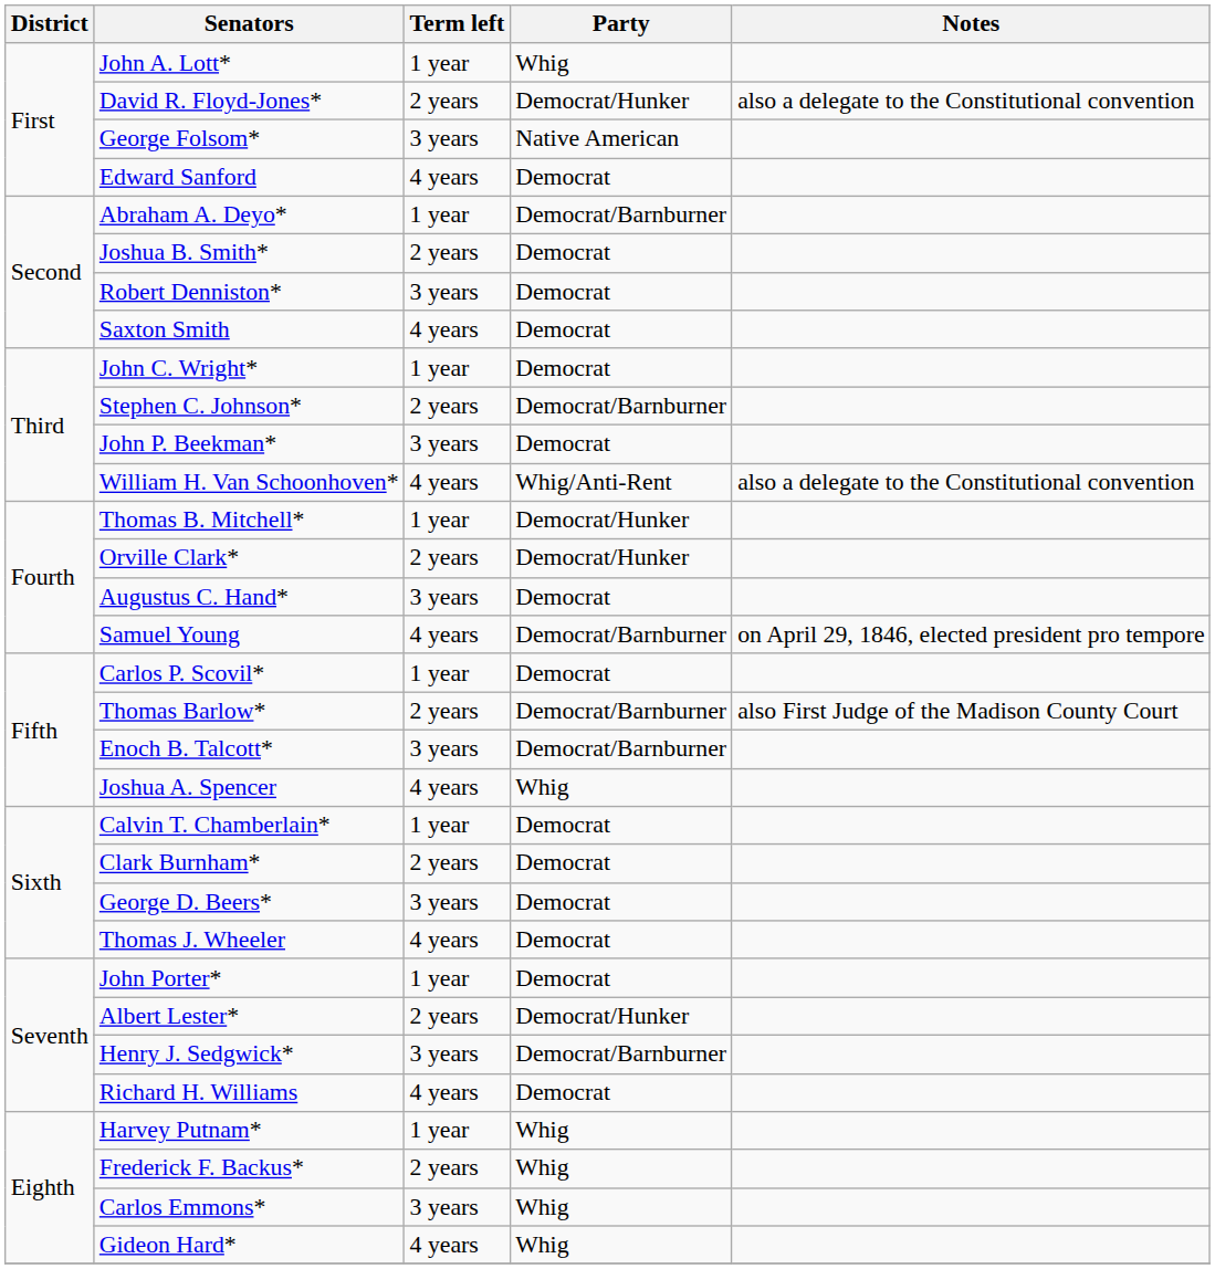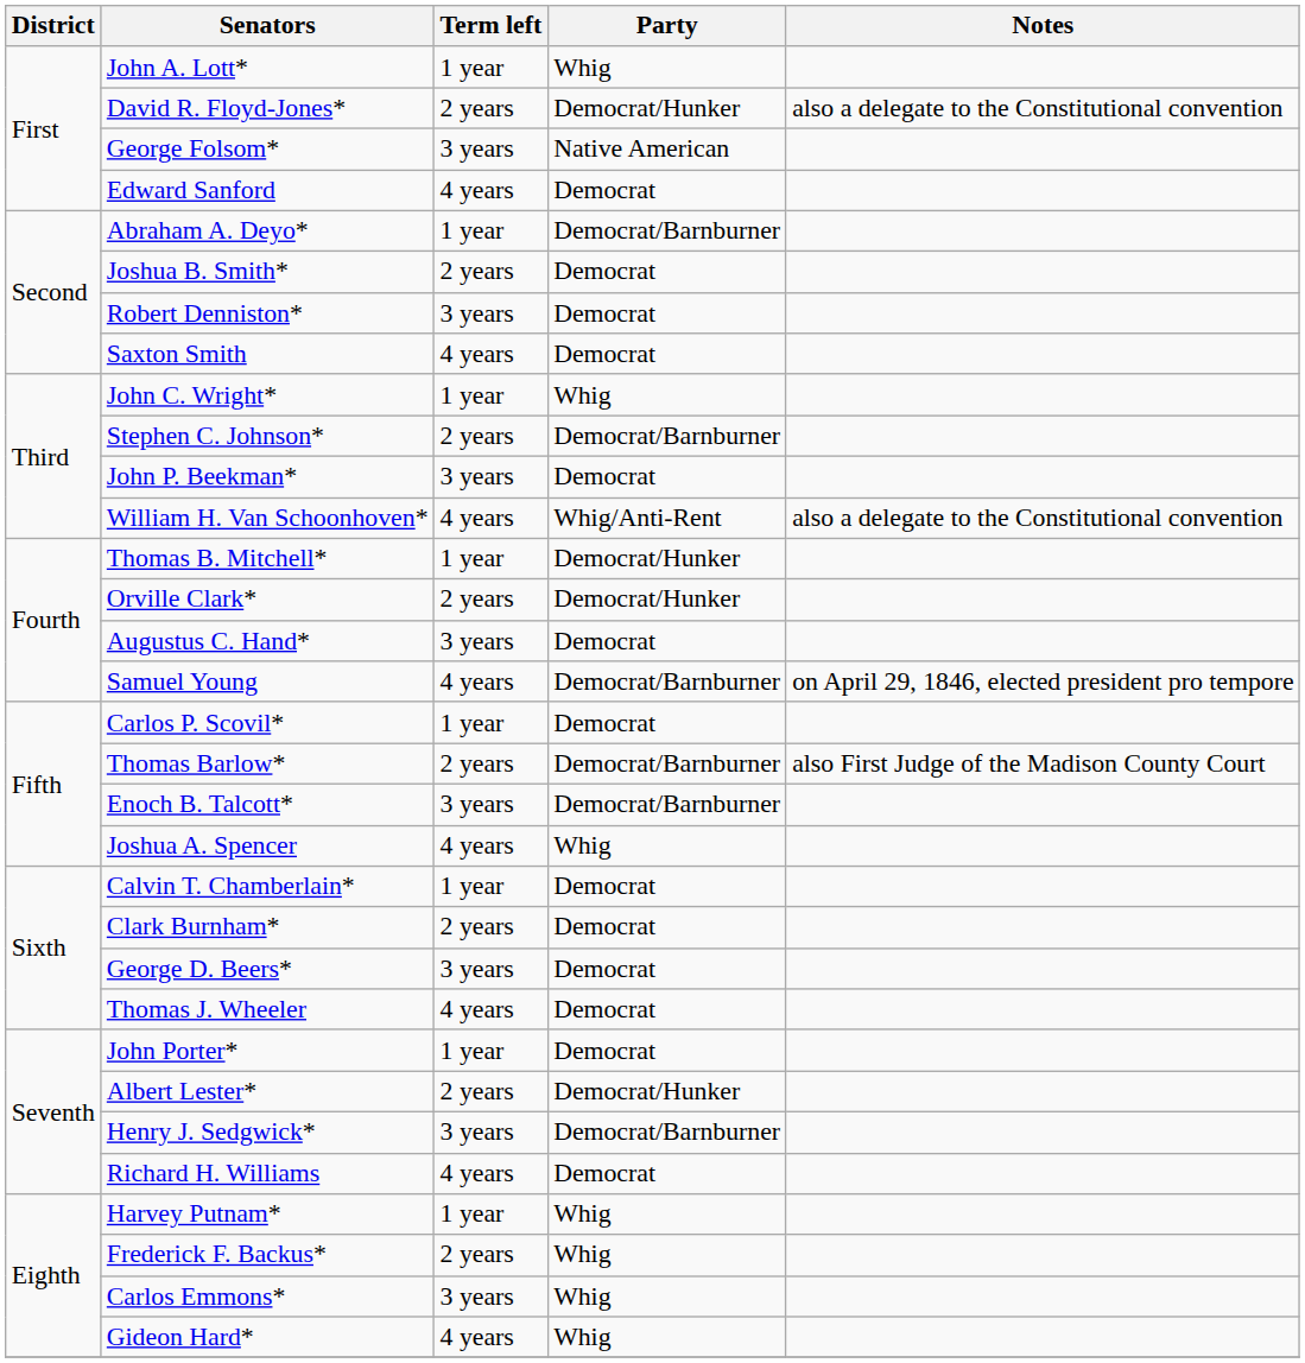John C. Wright* | Party: Democrat -> Whig
